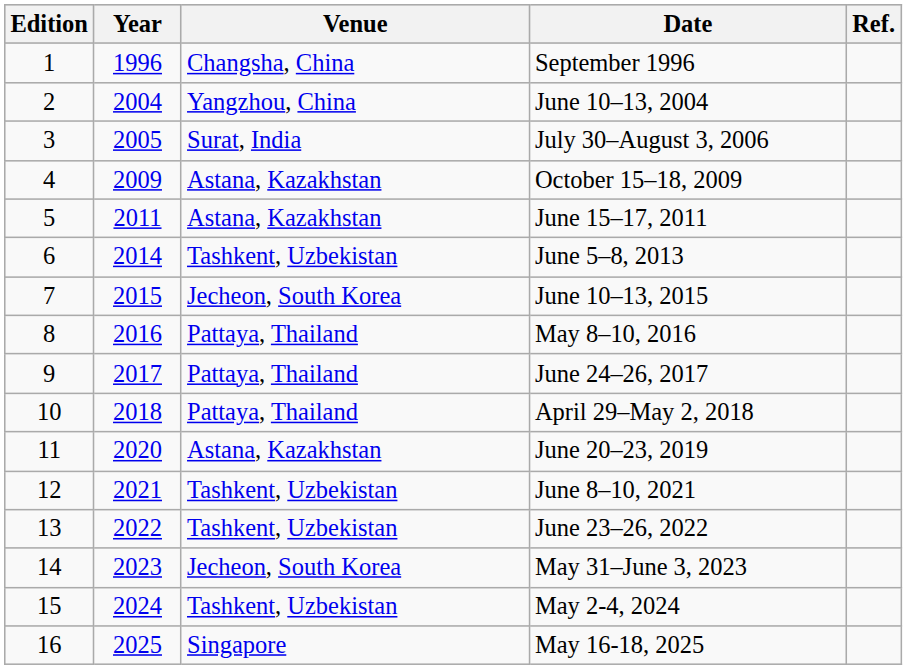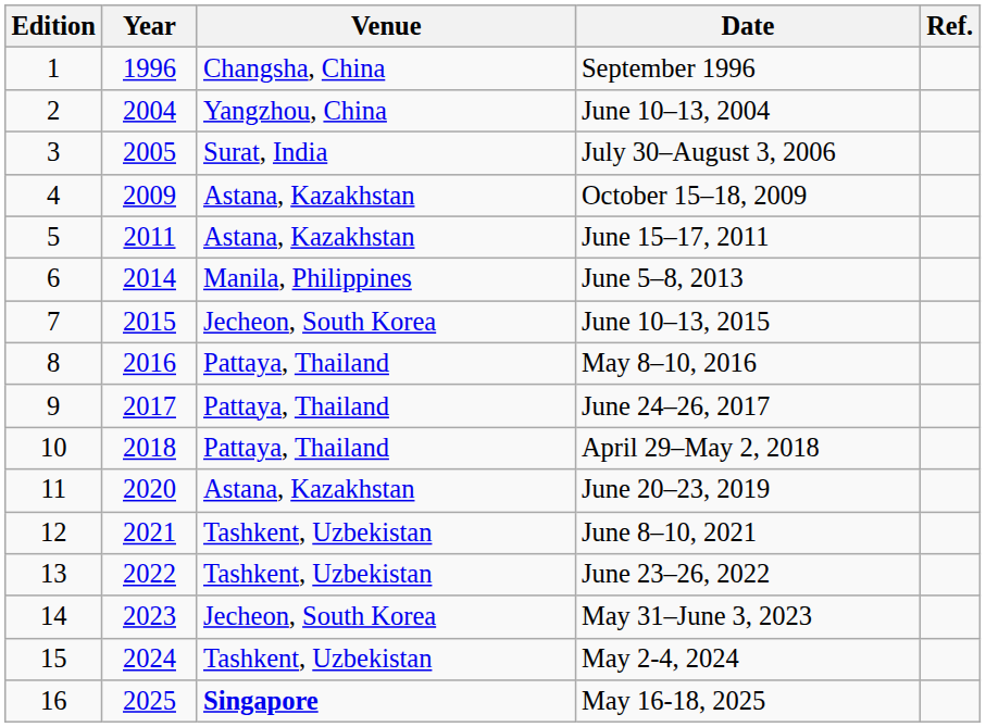June 5–8, 2013 | Venue: Tashkent, Uzbekistan -> Manila, Philippines
May 16-18, 2025 | Venue: normal -> bold
